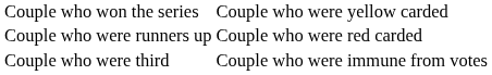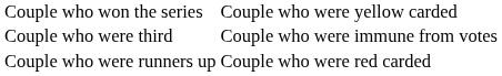rows swapped: Couple who were runners up <-> Couple who were third
